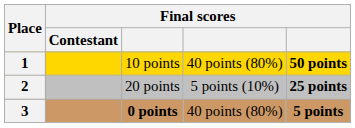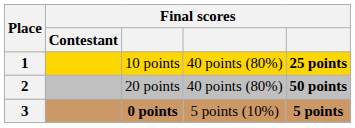1 | column 5: 50 points -> 25 points
2 | column 4: 5 points (10%) -> 40 points (80%)
2 | column 5: 25 points -> 50 points
3 | column 4: 40 points (80%) -> 5 points (10%)
